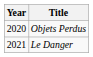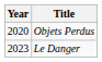Le Danger | Year: 2021 -> 2023
